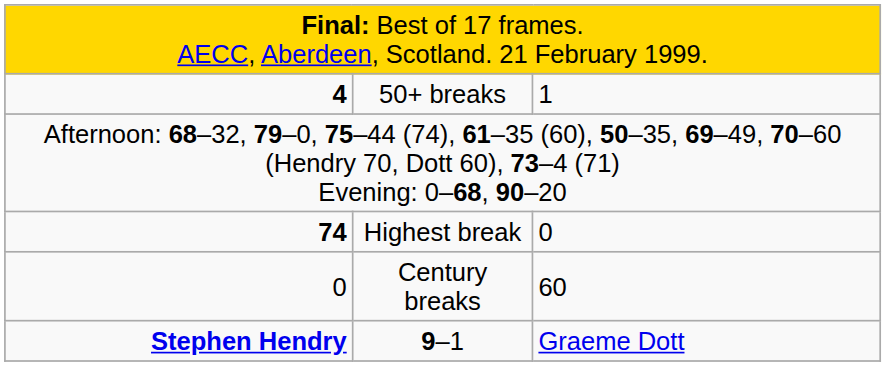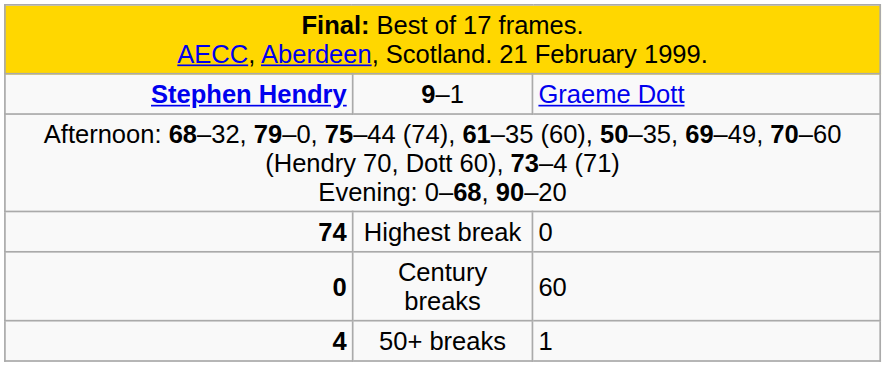rows swapped: 9–1 <-> 50+ breaks
Century breaks | column 1: normal -> bold
